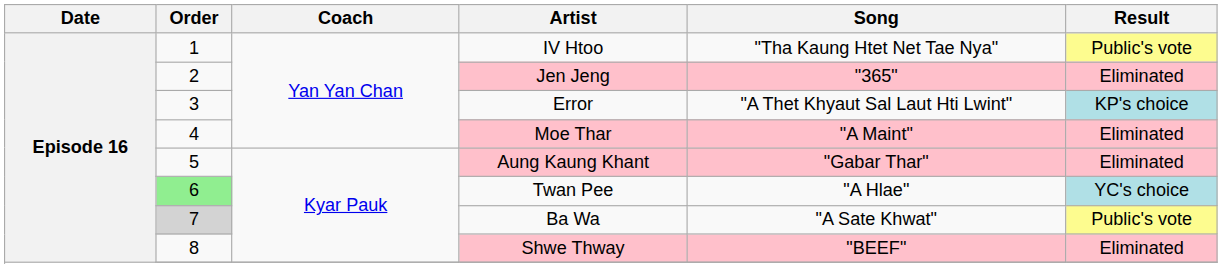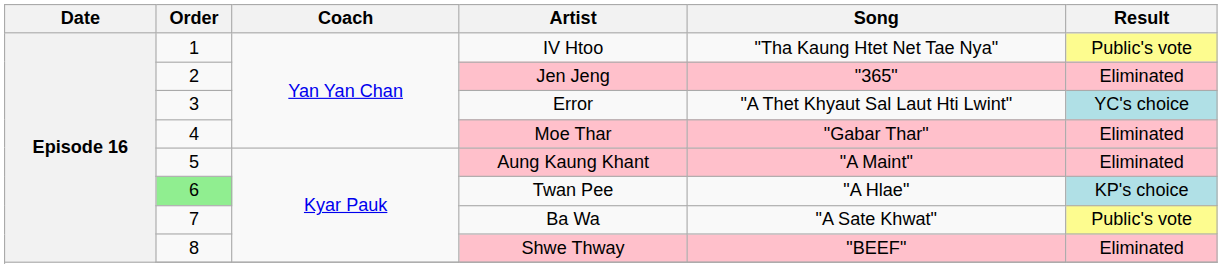Error | Result: KP's choice -> YC's choice
Moe Thar | Song: "A Maint" -> "Gabar Thar"
Aung Kaung Khant | Song: "Gabar Thar" -> "A Maint"
Twan Pee | Result: YC's choice -> KP's choice
Ba Wa | Order: lightgrey background -> no background
